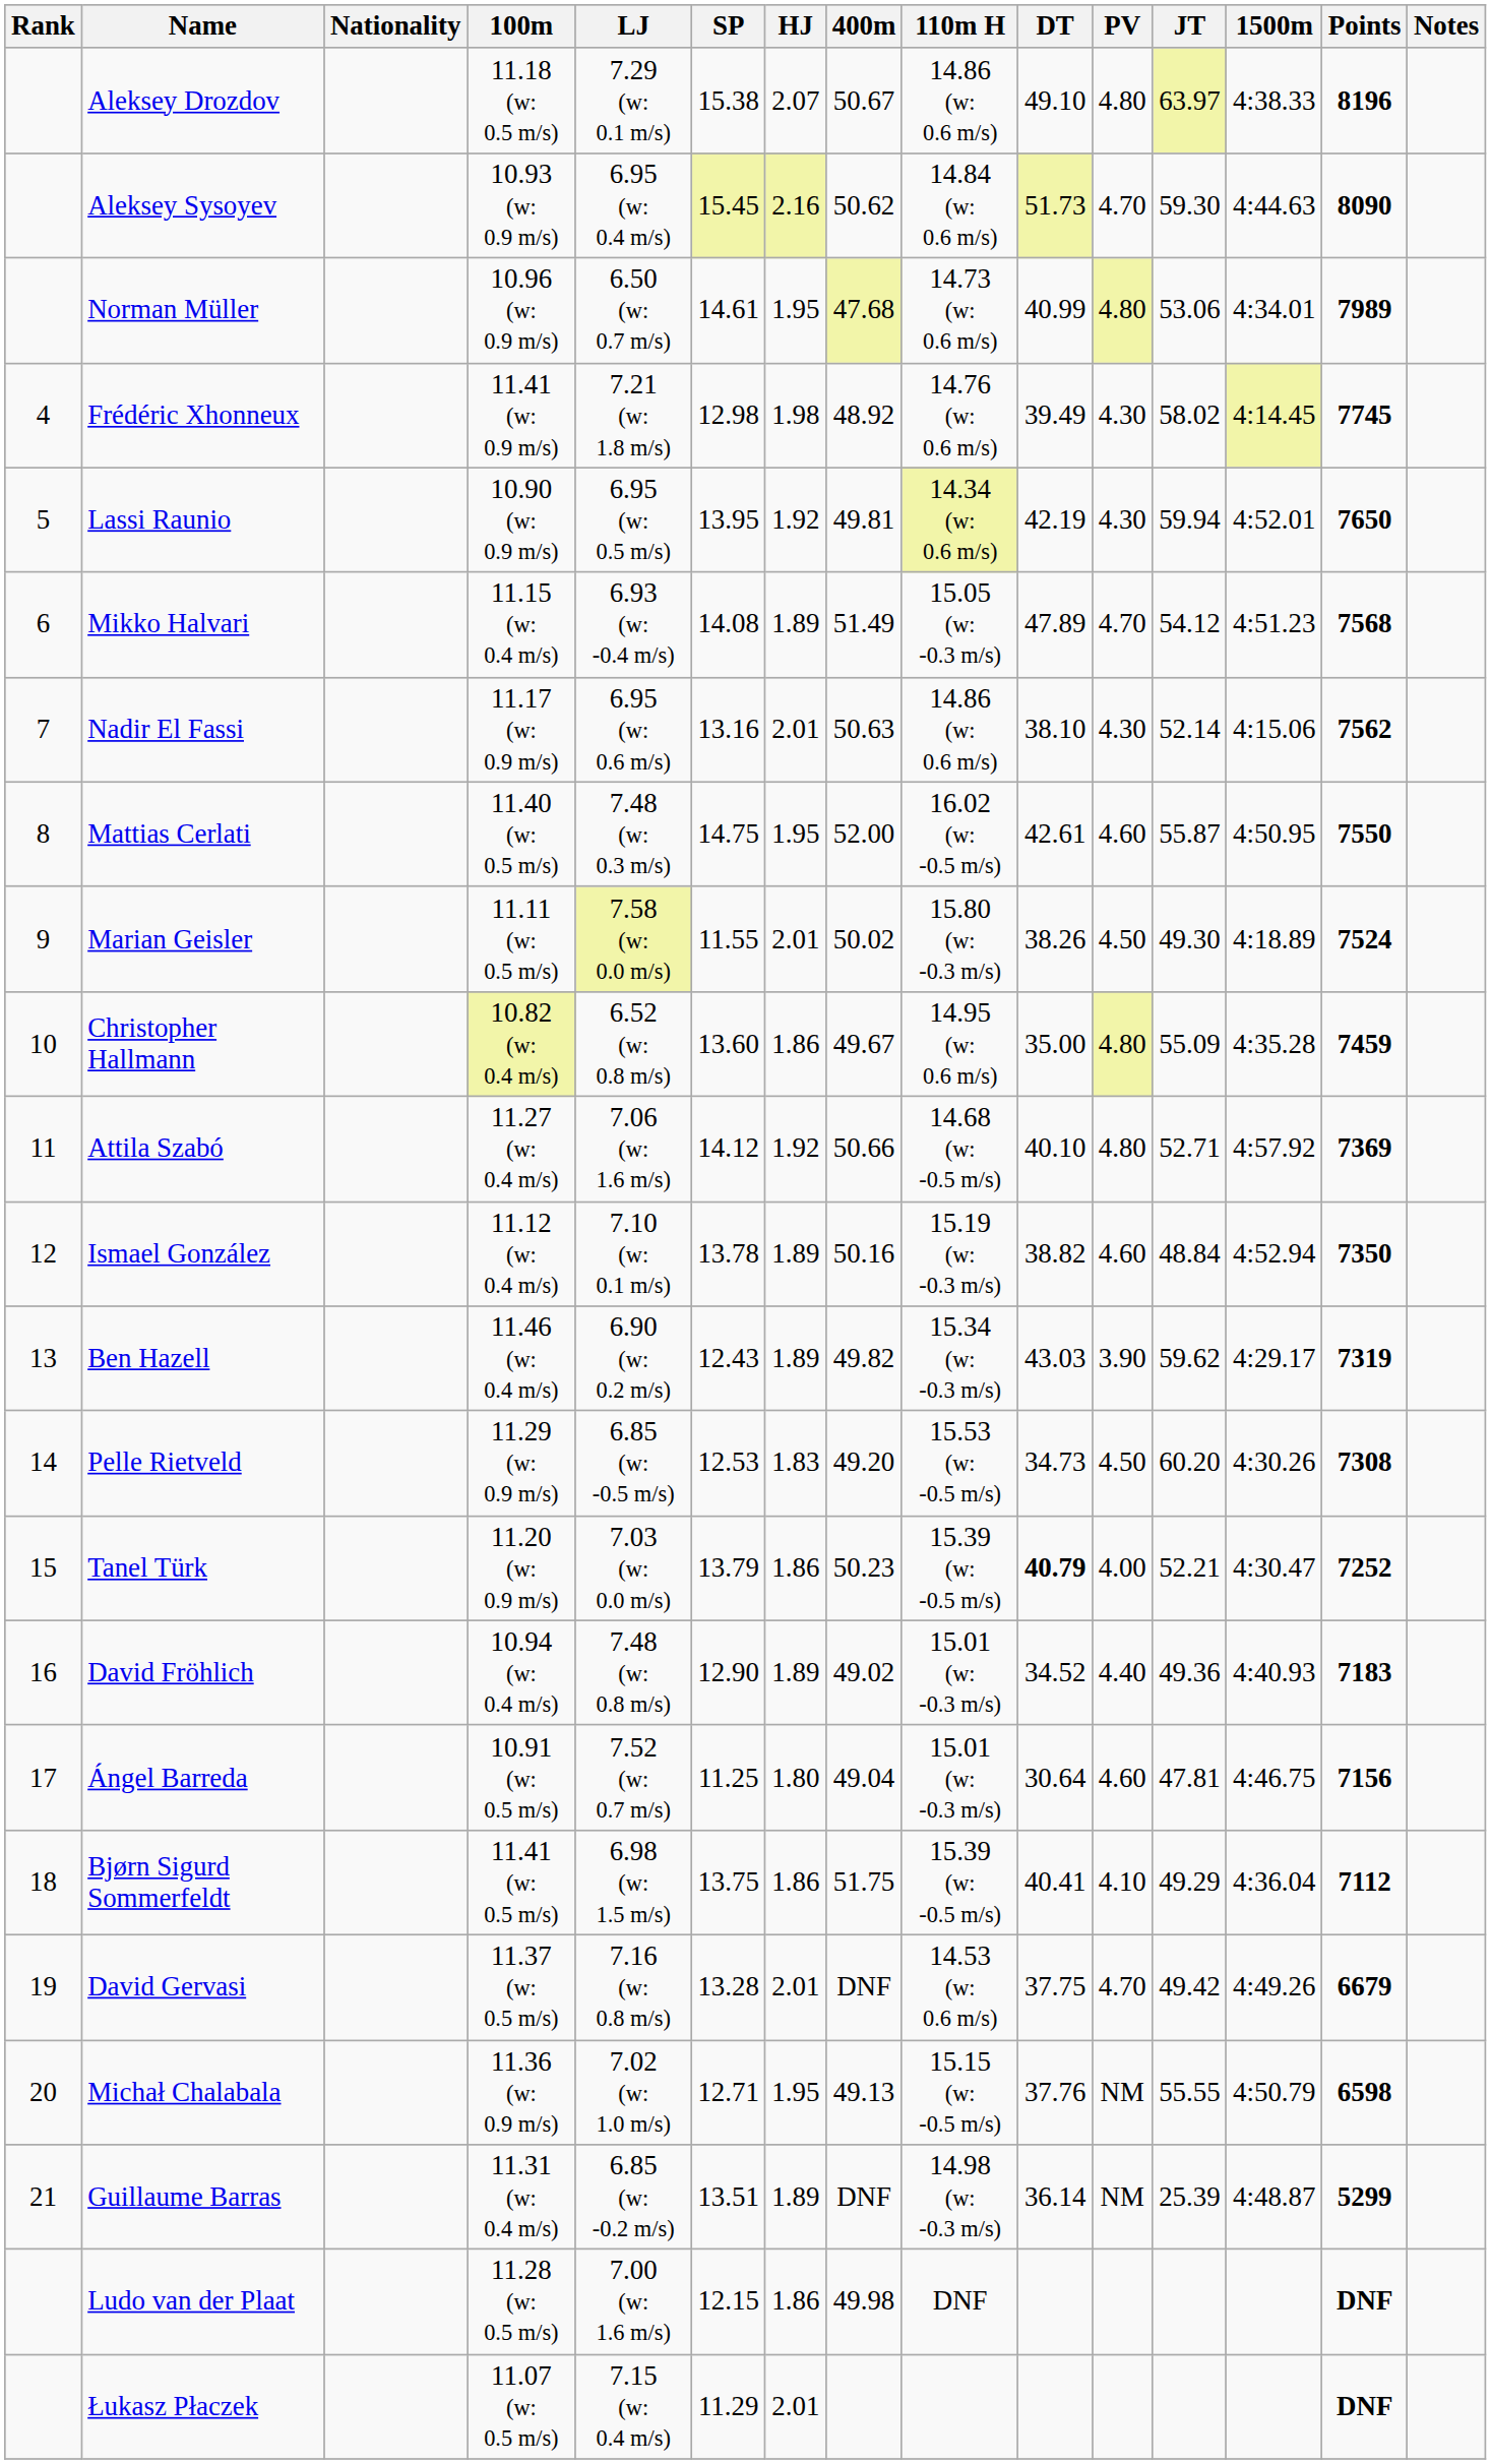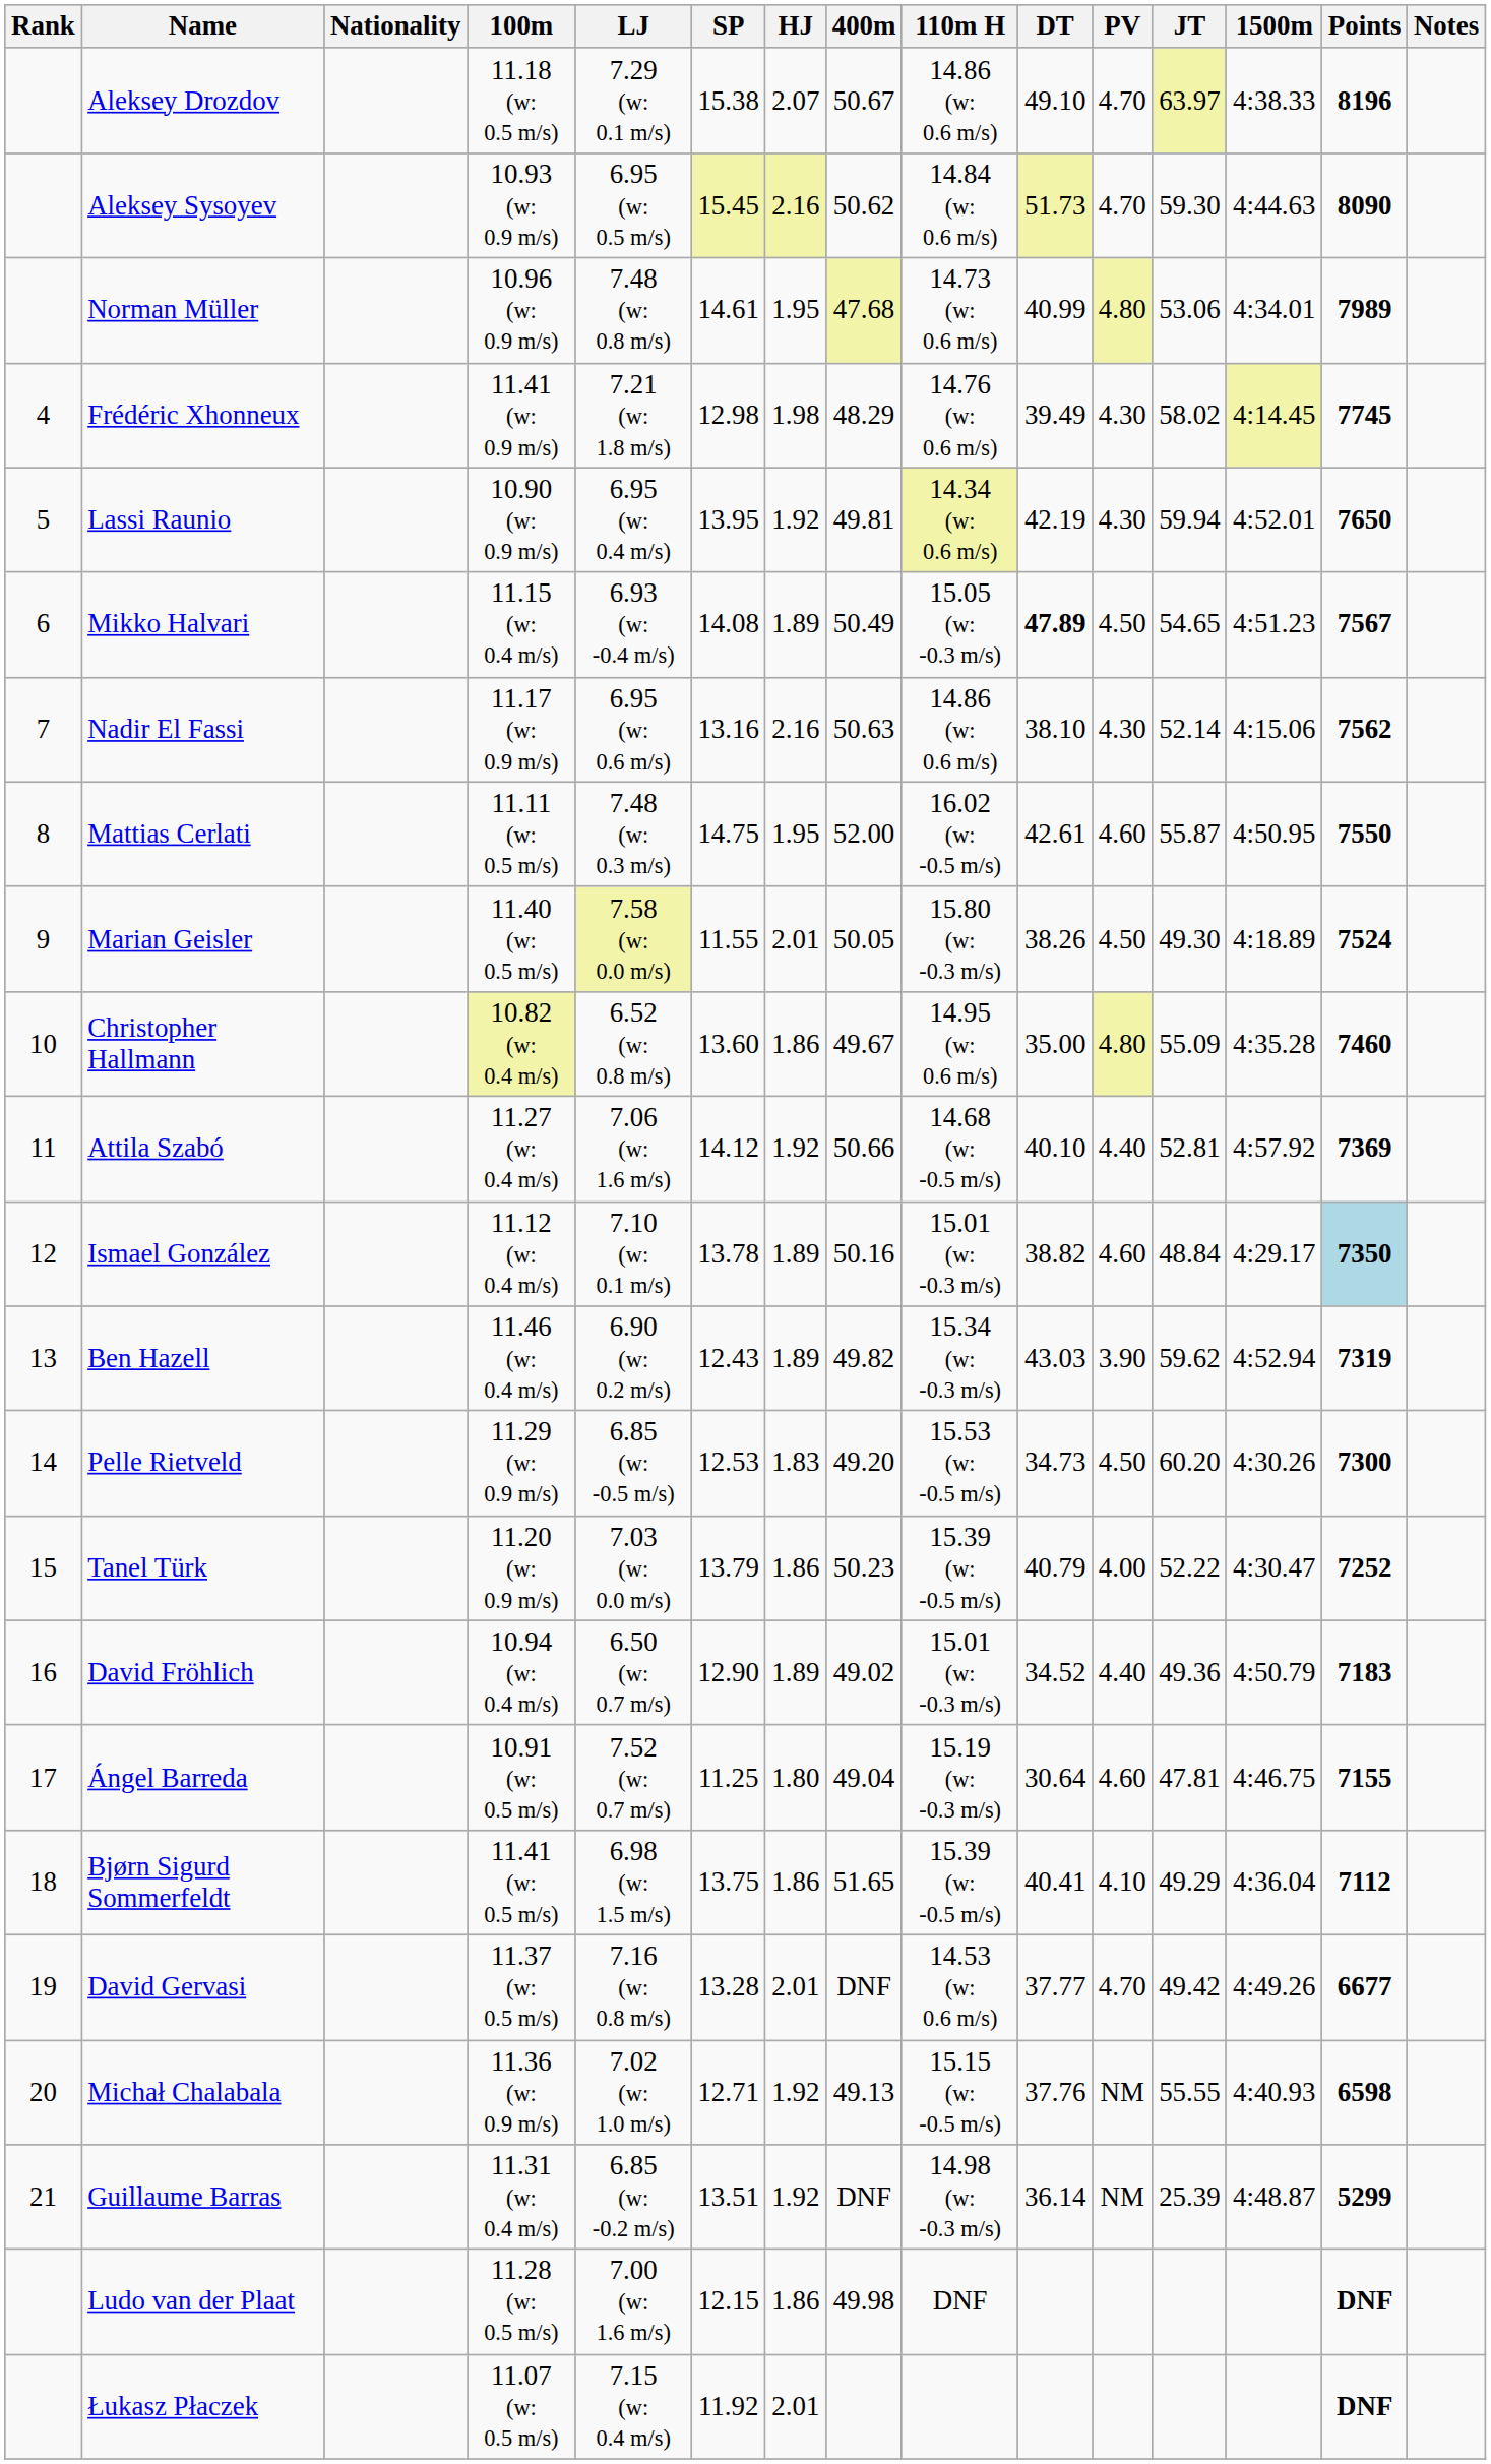Aleksey Drozdov | PV: 4.80 -> 4.70
Aleksey Sysoyev | LJ: 6.95 (w: 0.4 m/s) -> 6.95 (w: 0.5 m/s)
Norman Müller | LJ: 6.50 (w: 0.7 m/s) -> 7.48 (w: 0.8 m/s)
Frédéric Xhonneux | 400m: 48.92 -> 48.29
Lassi Raunio | LJ: 6.95 (w: 0.5 m/s) -> 6.95 (w: 0.4 m/s)
Mikko Halvari | 400m: 51.49 -> 50.49
Mikko Halvari | DT: normal -> bold
Mikko Halvari | PV: 4.70 -> 4.50
Mikko Halvari | JT: 54.12 -> 54.65
Mikko Halvari | Points: 7568 -> 7567
Nadir El Fassi | HJ: 2.01 -> 2.16
Mattias Cerlati | 100m: 11.40 (w: 0.5 m/s) -> 11.11 (w: 0.5 m/s)
Marian Geisler | 100m: 11.11 (w: 0.5 m/s) -> 11.40 (w: 0.5 m/s)
Marian Geisler | 400m: 50.02 -> 50.05
Christopher Hallmann | Points: 7459 -> 7460
Attila Szabó | PV: 4.80 -> 4.40
Attila Szabó | JT: 52.71 -> 52.81
Ismael González | 110m H: 15.19 (w: -0.3 m/s) -> 15.01 (w: -0.3 m/s)
Ismael González | 1500m: 4:52.94 -> 4:29.17
Ismael González | Points: no background -> lightblue background
Ben Hazell | 1500m: 4:29.17 -> 4:52.94
Pelle Rietveld | Points: 7308 -> 7300
Tanel Türk | DT: bold -> normal
Tanel Türk | JT: 52.21 -> 52.22
David Fröhlich | LJ: 7.48 (w: 0.8 m/s) -> 6.50 (w: 0.7 m/s)
David Fröhlich | 1500m: 4:40.93 -> 4:50.79
Ángel Barreda | 110m H: 15.01 (w: -0.3 m/s) -> 15.19 (w: -0.3 m/s)
Ángel Barreda | Points: 7156 -> 7155
Bjørn Sigurd Sommerfeldt | 400m: 51.75 -> 51.65
David Gervasi | DT: 37.75 -> 37.77
David Gervasi | Points: 6679 -> 6677
Michał Chalabala | HJ: 1.95 -> 1.92
Michał Chalabala | 1500m: 4:50.79 -> 4:40.93
Guillaume Barras | HJ: 1.89 -> 1.92
Łukasz Płaczek | SP: 11.29 -> 11.92
